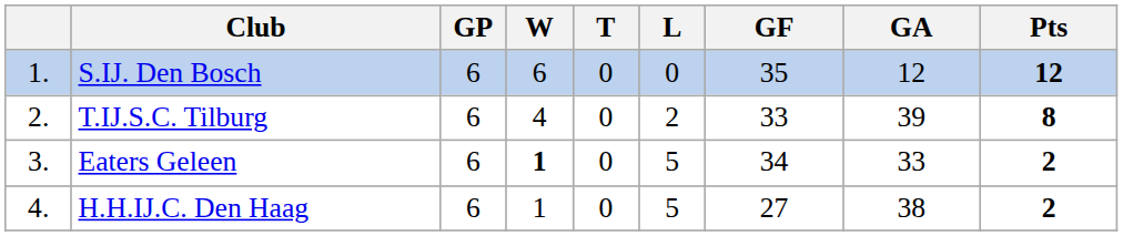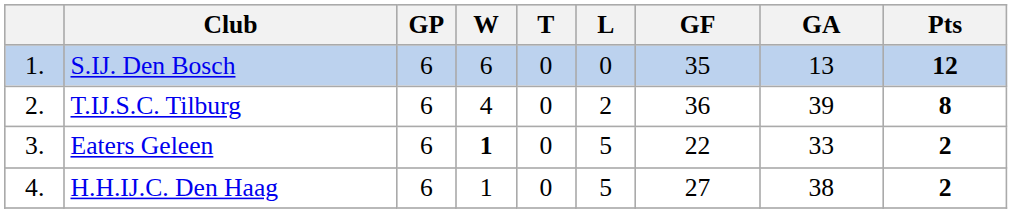S.IJ. Den Bosch | GA: 12 -> 13
T.IJ.S.C. Tilburg | GF: 33 -> 36
Eaters Geleen | GF: 34 -> 22
